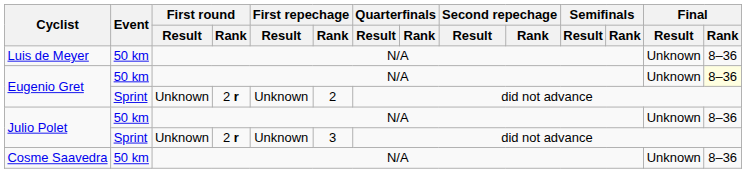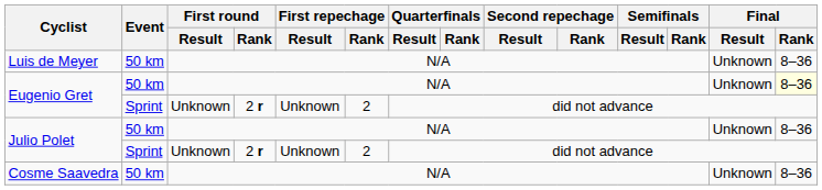Julio Polet / Sprint | First repechage / Rank: 3 -> 2
